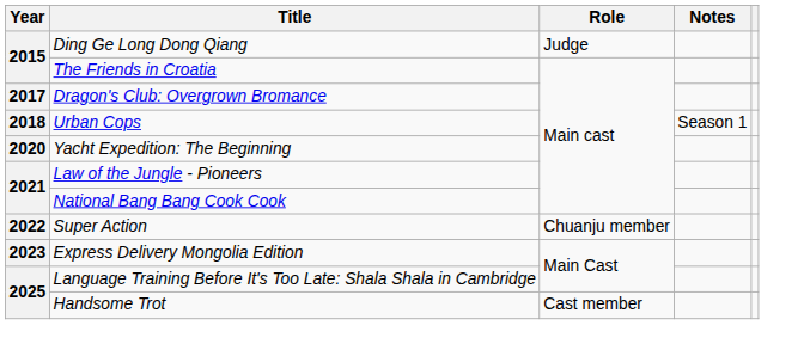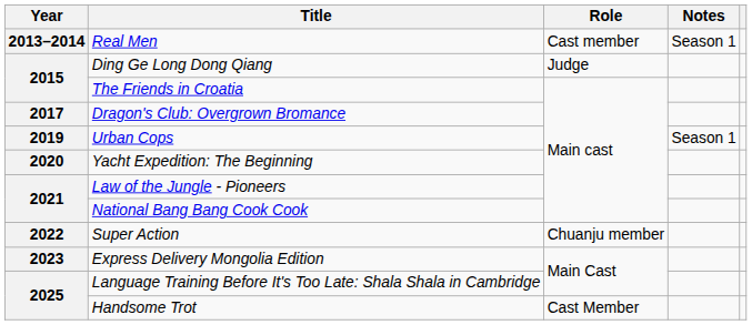+ row: 2013–2014 | Real Men | Cast member | Season 1
Urban Cops | Year: 2018 -> 2019
Handsome Trot | Role: Cast member -> Cast Member
